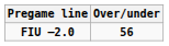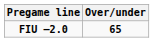FIU –2.0 | Over/under: 56 -> 65
